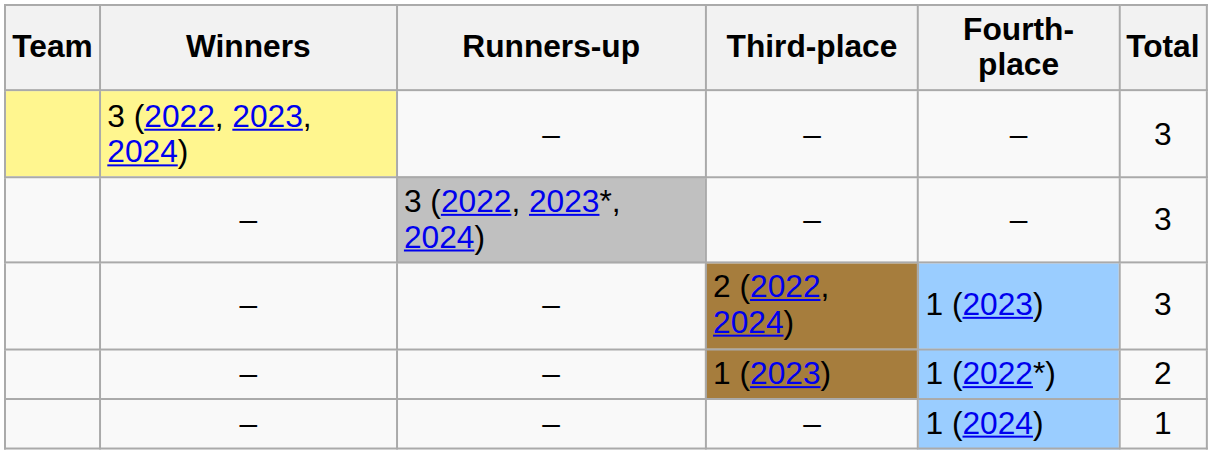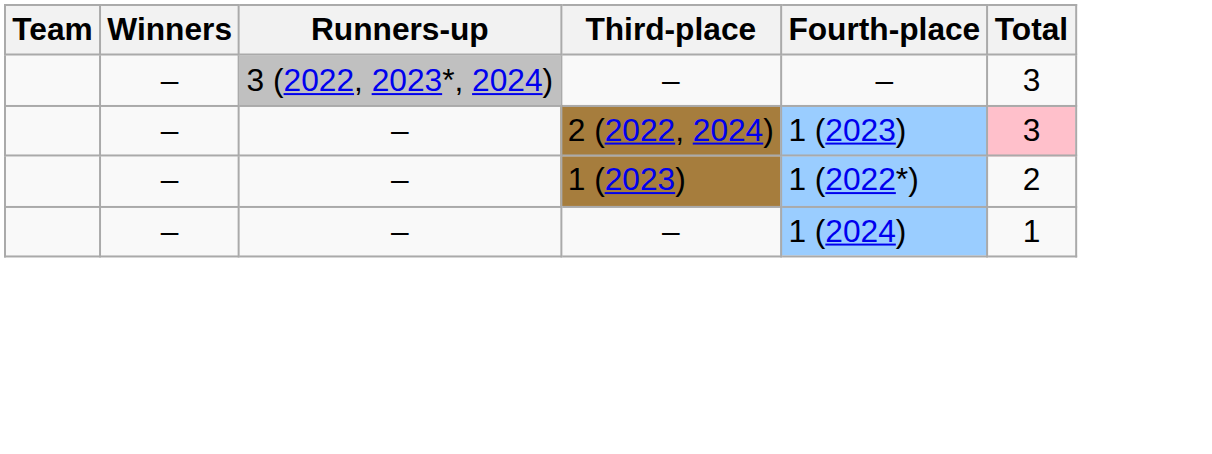- row: 3 (2022, 2023, 2024) | – | – | – | 3
2 (2022, 2024) | Total: no background -> pink background
